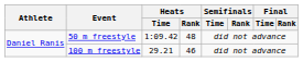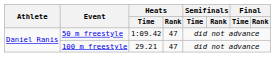50 m freestyle | Heats / Rank: 48 -> 47
100 m freestyle | Heats / Rank: 46 -> 47
